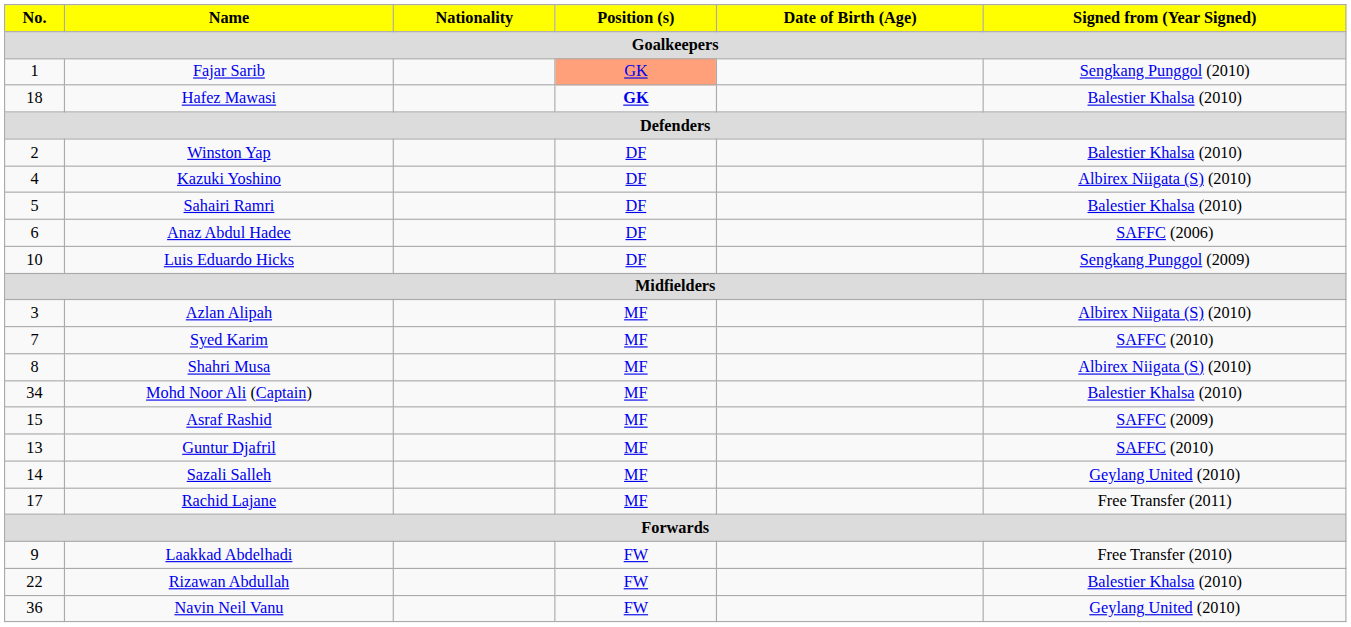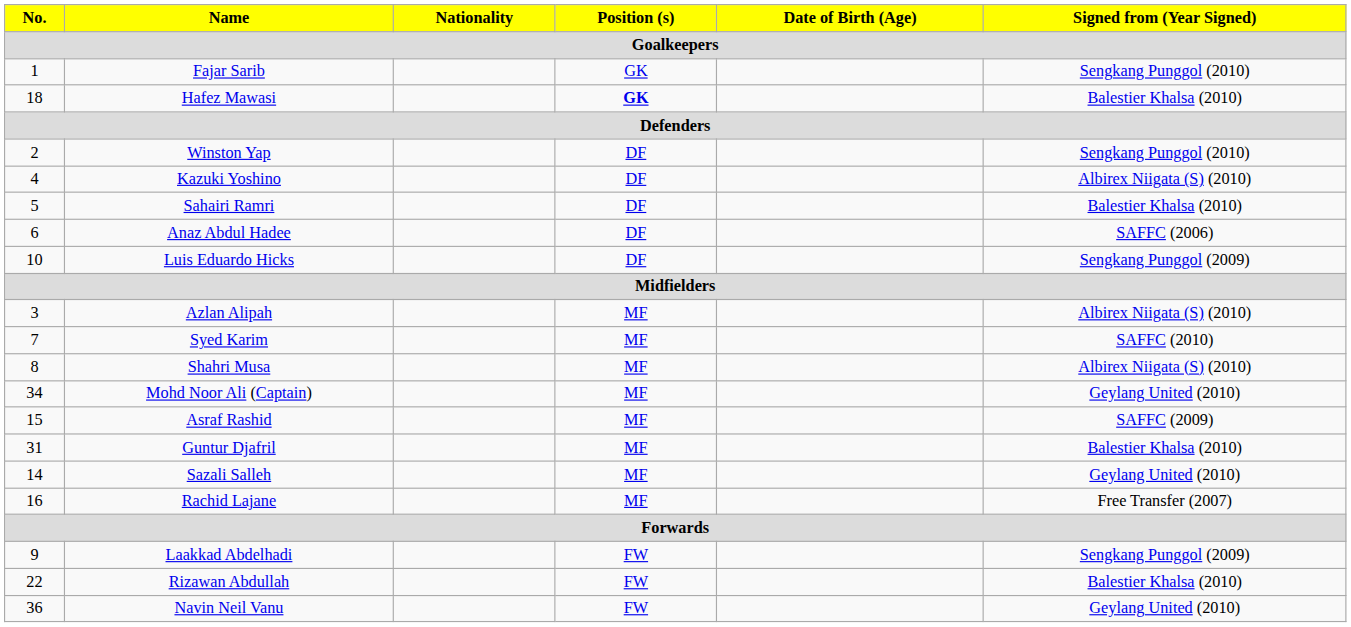Fajar Sarib | Position (s): lightsalmon background -> no background
Winston Yap | Signed from (Year Signed): Balestier Khalsa (2010) -> Sengkang Punggol (2010)
Mohd Noor Ali (Captain) | Signed from (Year Signed): Balestier Khalsa (2010) -> Geylang United (2010)
Guntur Djafril | No.: 13 -> 31
Guntur Djafril | Signed from (Year Signed): SAFFC (2010) -> Balestier Khalsa (2010)
Rachid Lajane | No.: 17 -> 16
Rachid Lajane | Signed from (Year Signed): Free Transfer (2011) -> Free Transfer (2007)
Laakkad Abdelhadi | Signed from (Year Signed): Free Transfer (2010) -> Sengkang Punggol (2009)
